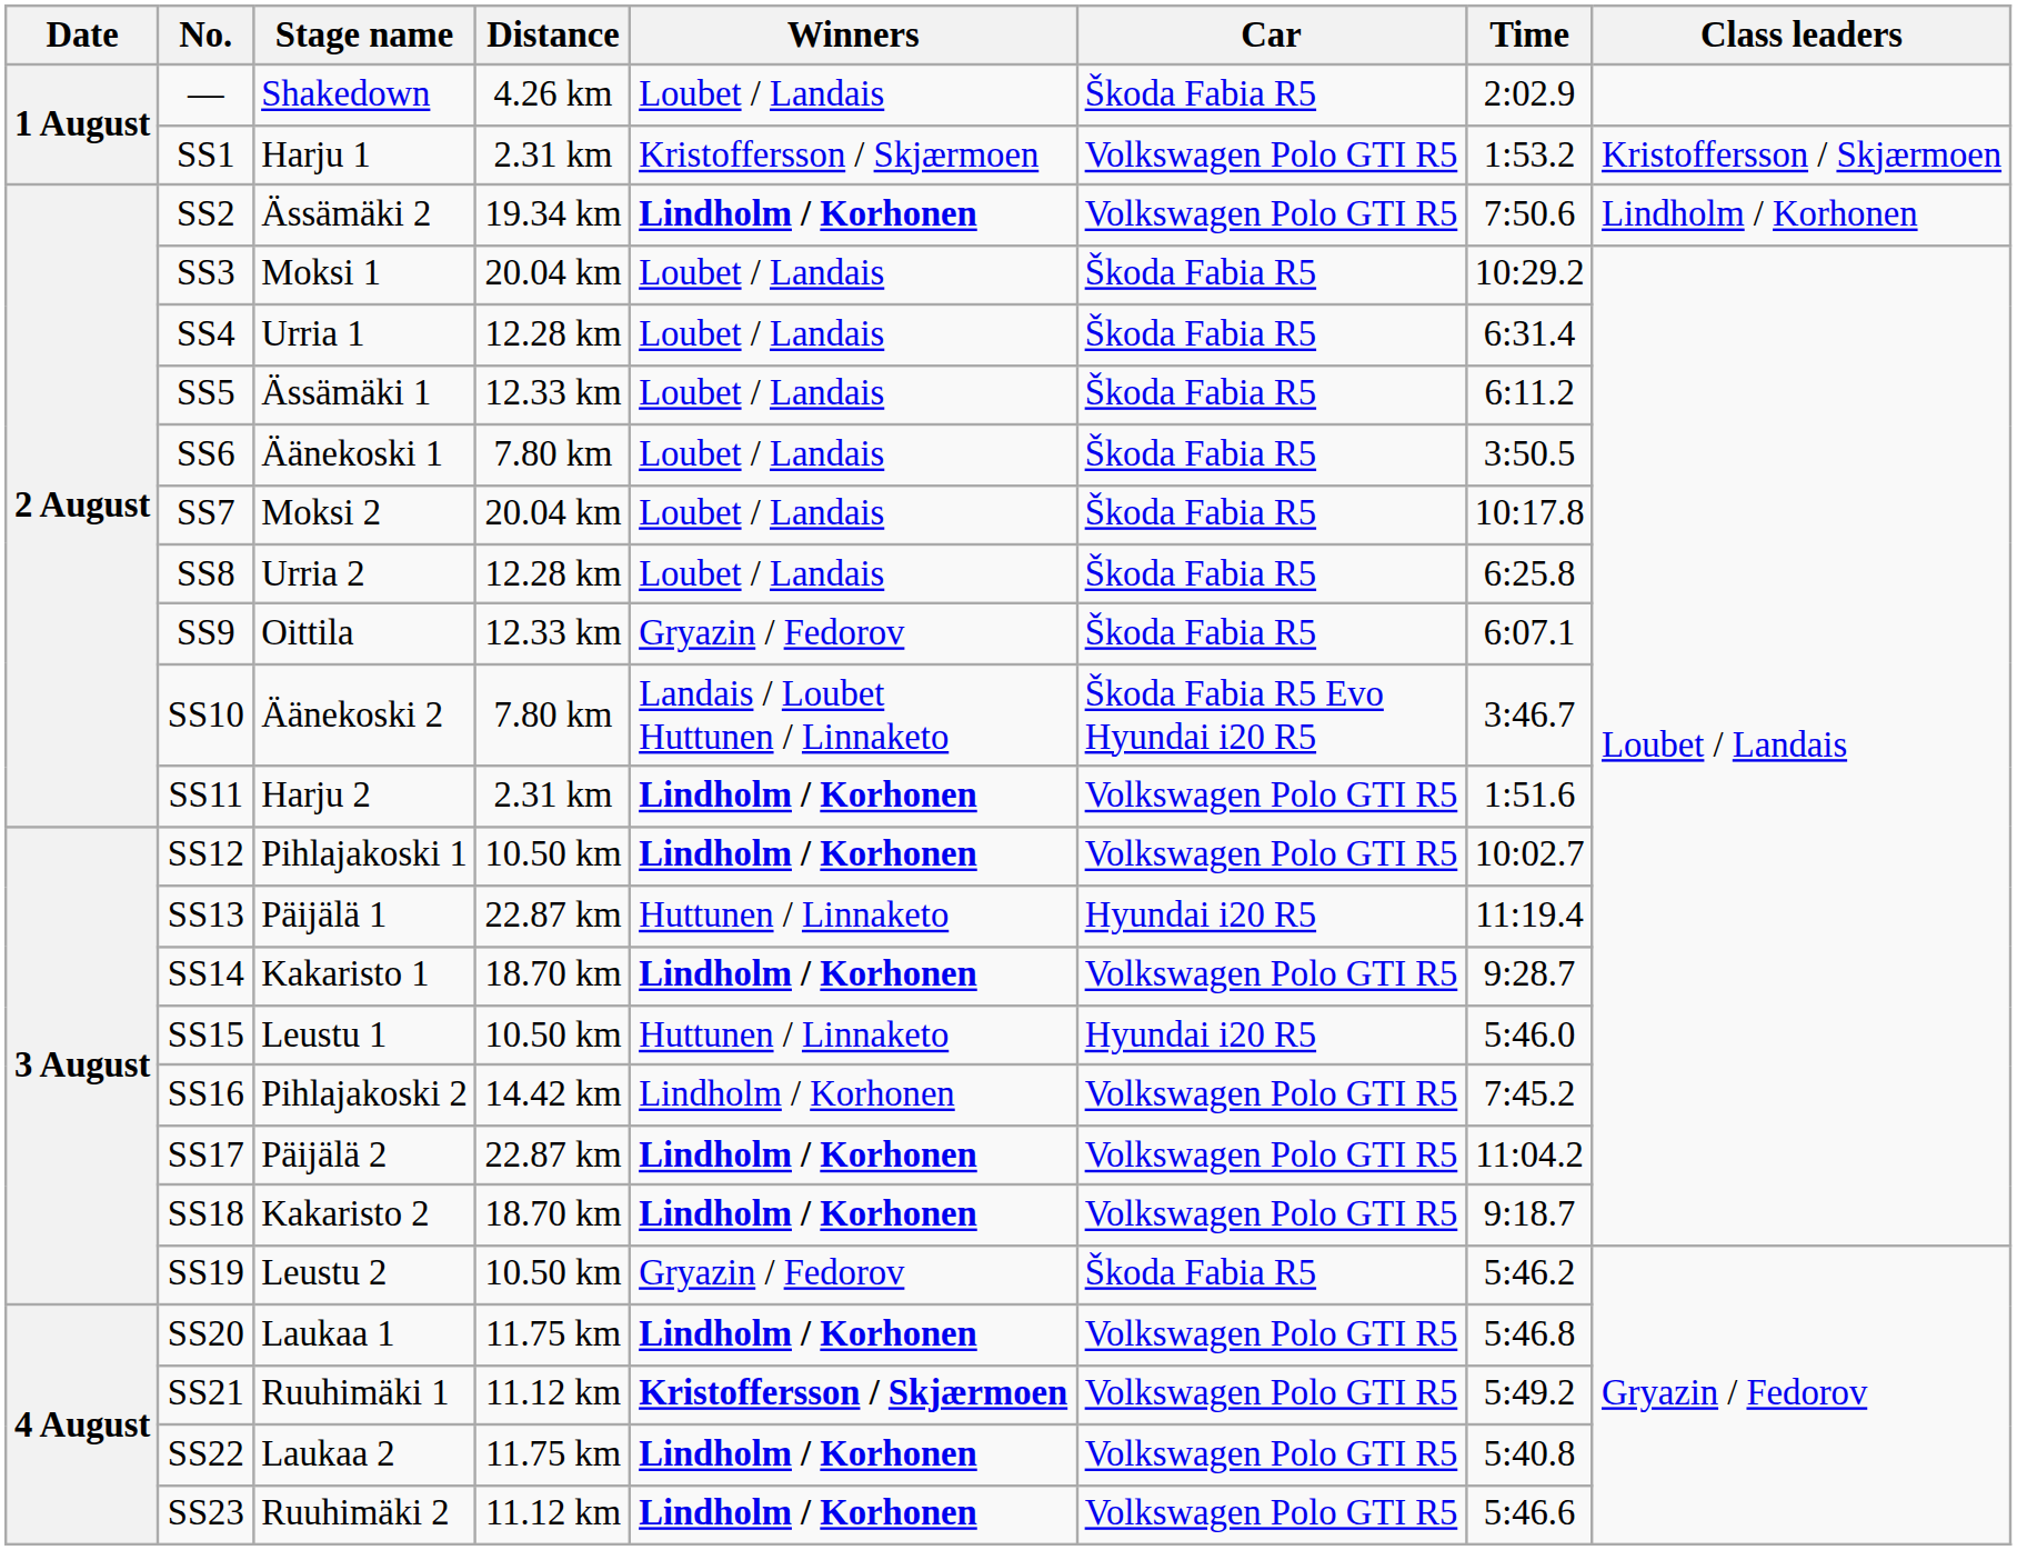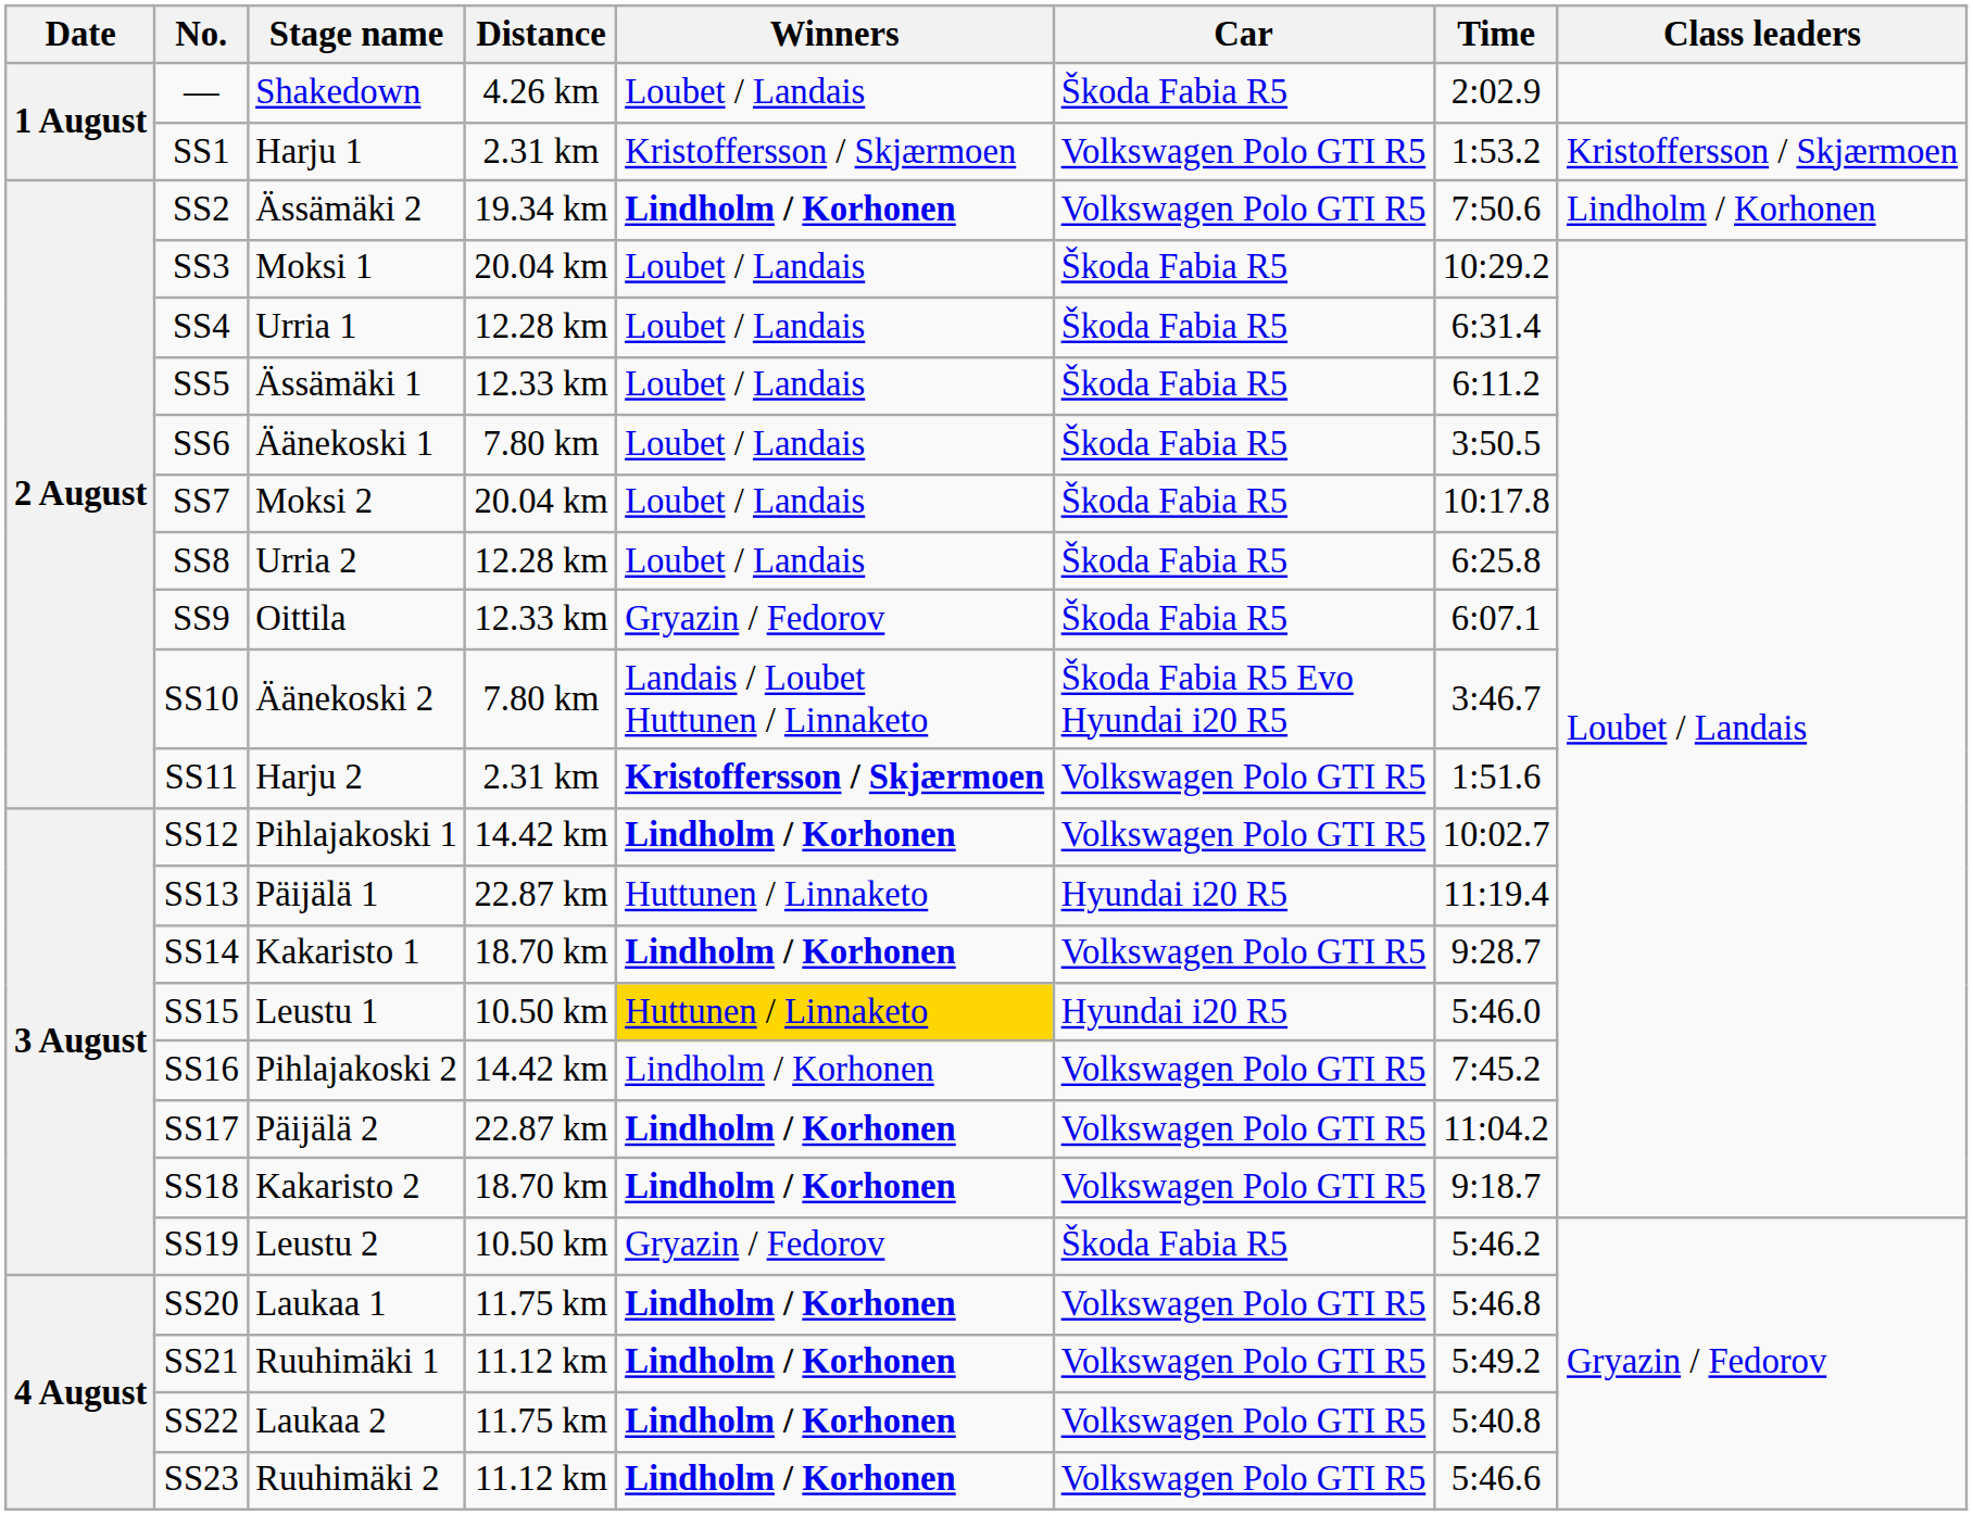SS11 | Winners: Lindholm / Korhonen -> Kristoffersson / Skjærmoen
SS12 | Distance: 10.50 km -> 14.42 km
SS15 | Winners: no background -> gold background
SS21 | Winners: Kristoffersson / Skjærmoen -> Lindholm / Korhonen
